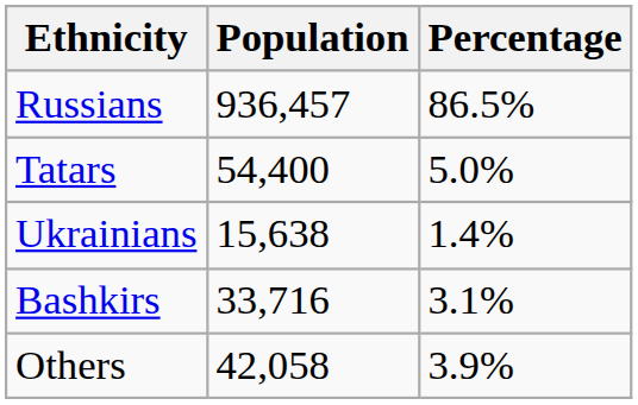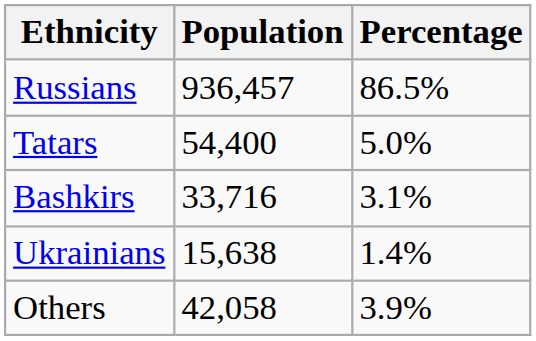rows swapped: Bashkirs <-> Ukrainians
